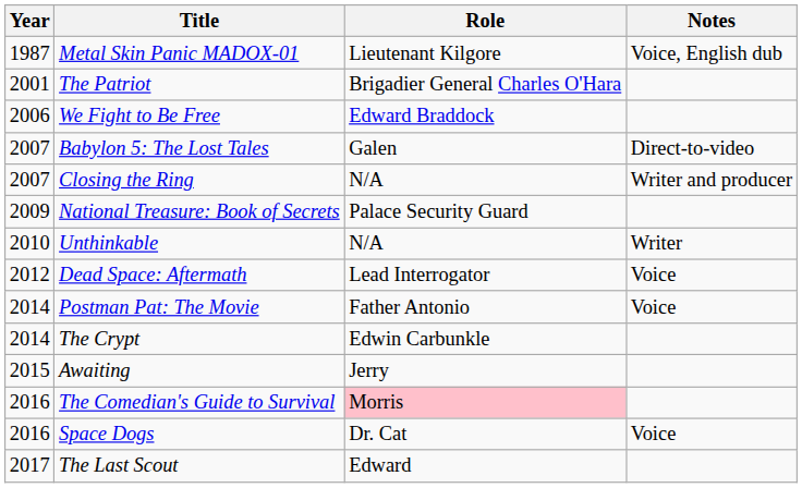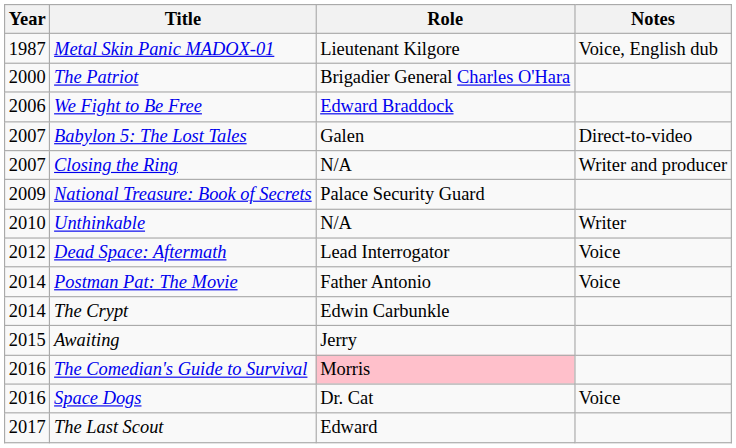The Patriot | Year: 2001 -> 2000
